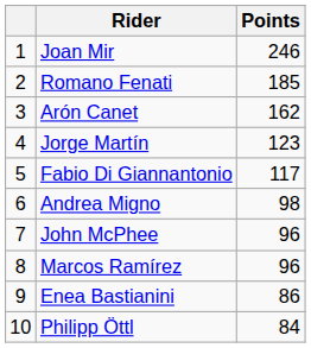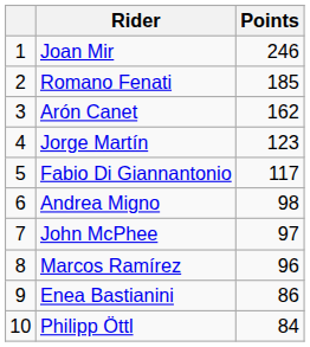John McPhee | Points: 96 -> 97
